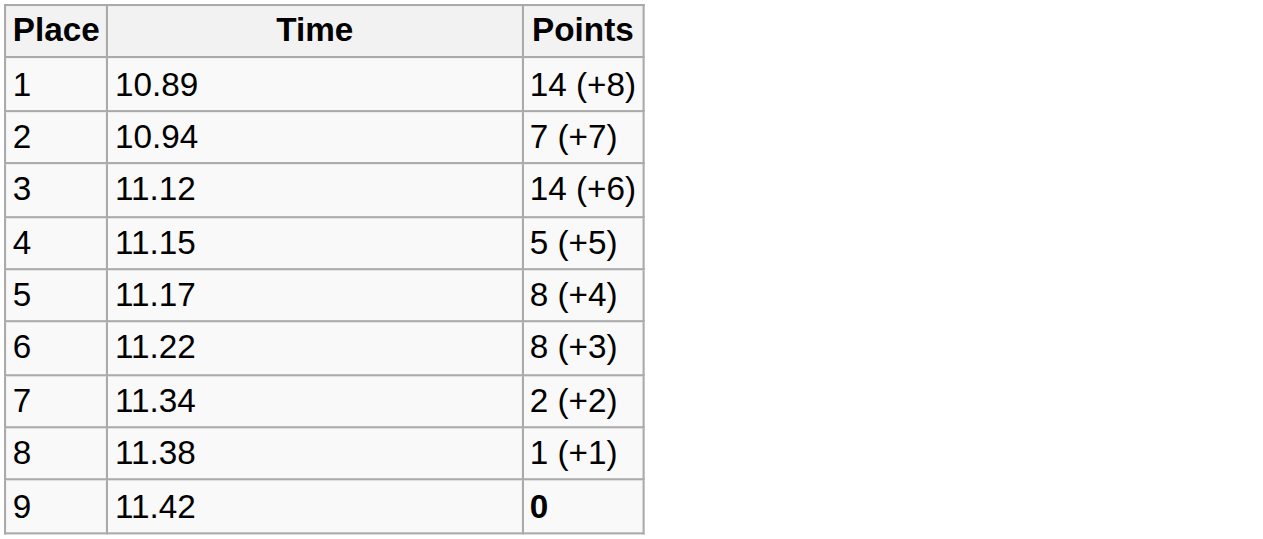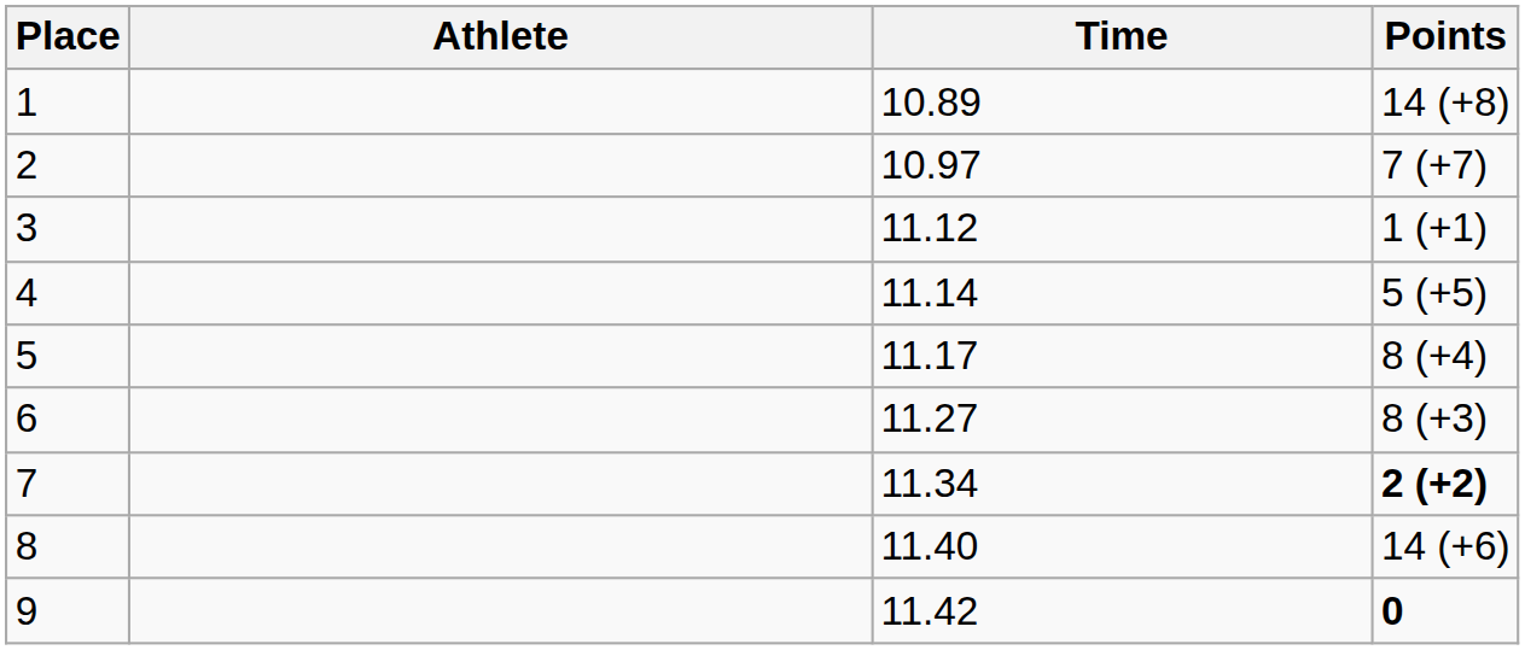+ column: Athlete
2 | Time: 10.94 -> 10.97
3 | Points: 14 (+6) -> 1 (+1)
4 | Time: 11.15 -> 11.14
6 | Time: 11.22 -> 11.27
7 | Points: normal -> bold
8 | Time: 11.38 -> 11.40
8 | Points: 1 (+1) -> 14 (+6)
